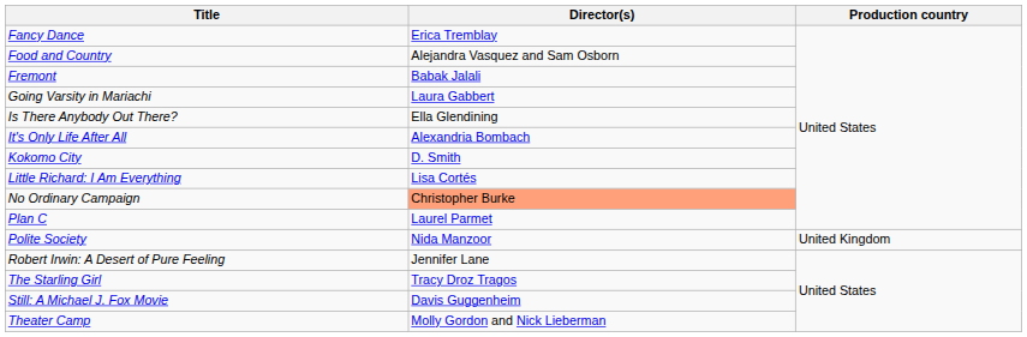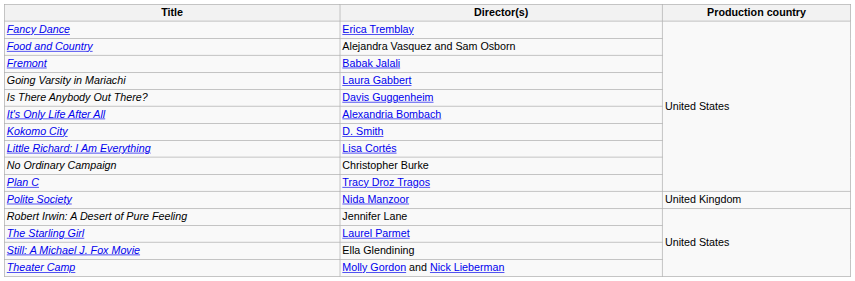Is There Anybody Out There? | Director(s): Ella Glendining -> Davis Guggenheim
No Ordinary Campaign | Director(s): lightsalmon background -> no background
Plan C | Director(s): Laurel Parmet -> Tracy Droz Tragos
The Starling Girl | Director(s): Tracy Droz Tragos -> Laurel Parmet
Still: A Michael J. Fox Movie | Director(s): Davis Guggenheim -> Ella Glendining
